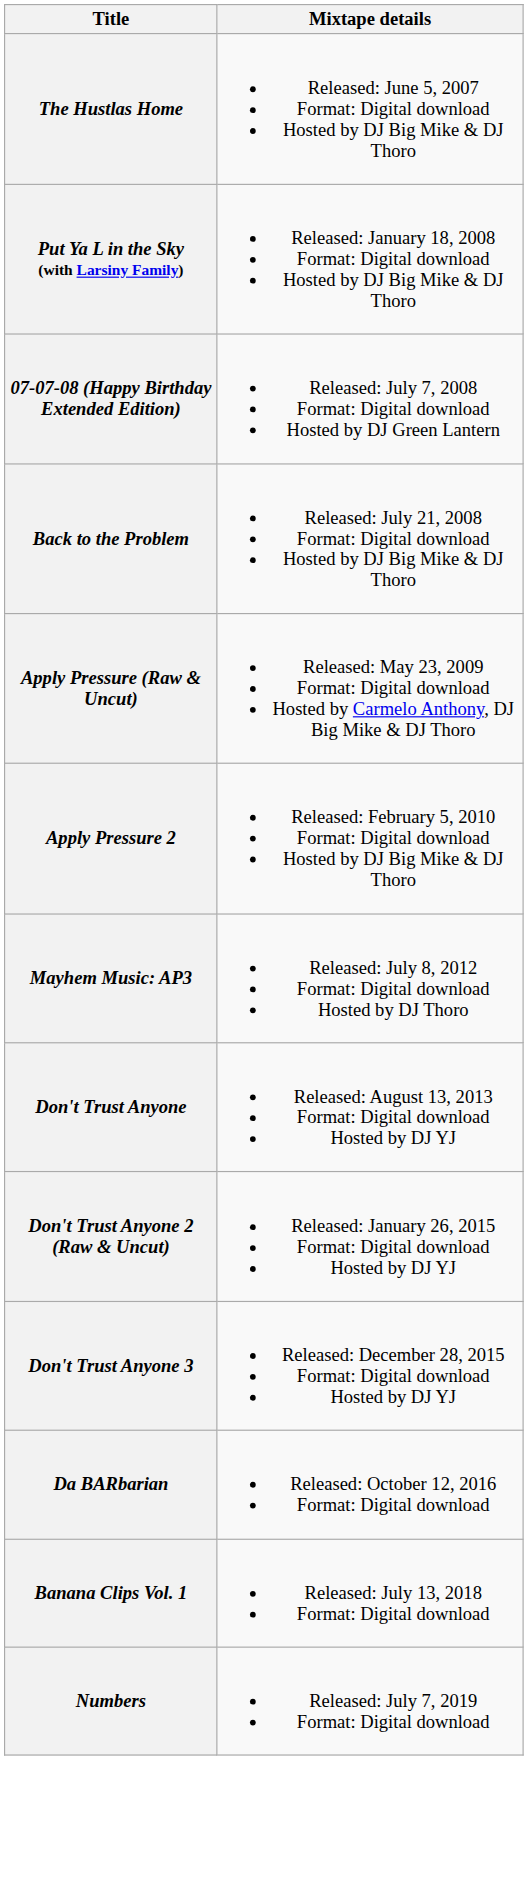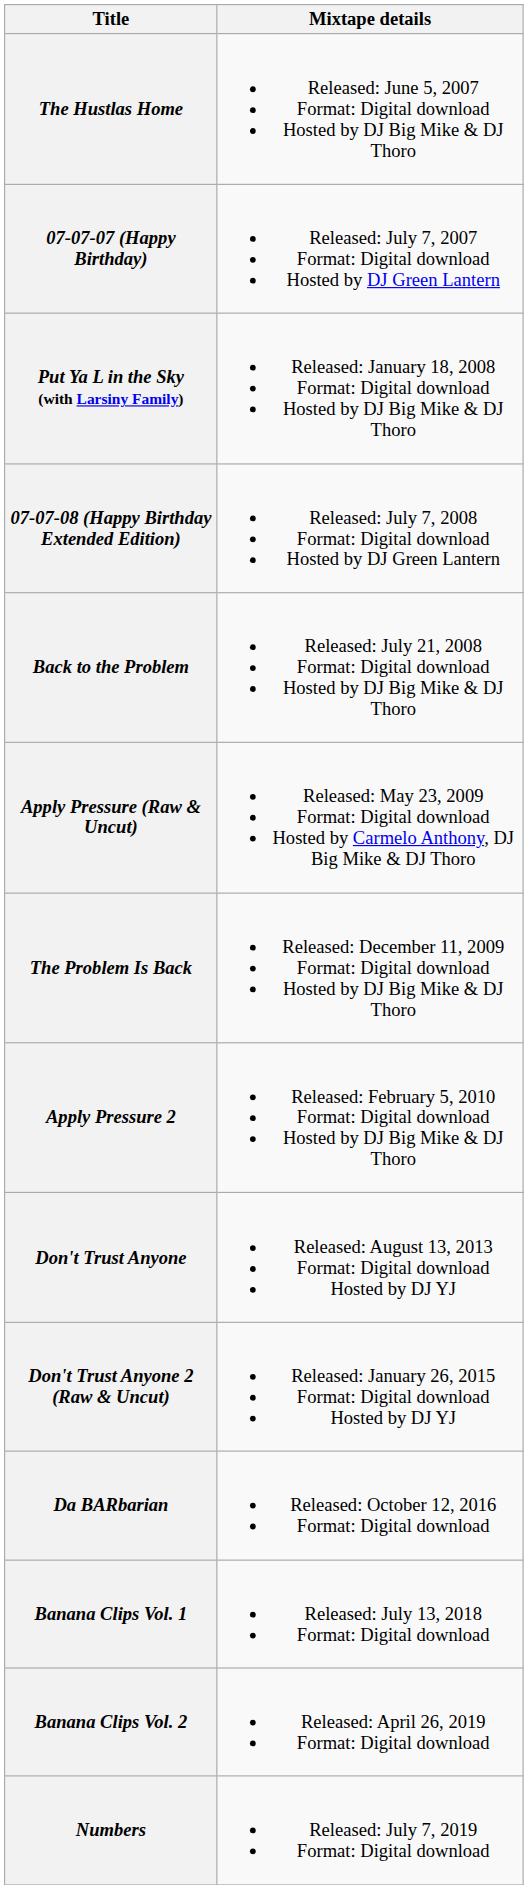+ row: 07-07-07 (Happy Birthday) | Released: July 7, 2007 Format: Digital download Hosted by DJ Green Lantern
+ row: The Problem Is Back | Released: December 11, 2009 Format: Digital download Hosted by DJ Big Mike & DJ Thoro
- row: Mayhem Music: AP3 | Released: July 8, 2012 Format: Digital download Hosted by DJ Thoro
- row: Don't Trust Anyone 3 | Released: December 28, 2015 Format: Digital download Hosted by DJ YJ
+ row: Banana Clips Vol. 2 | Released: April 26, 2019 Format: Digital download
